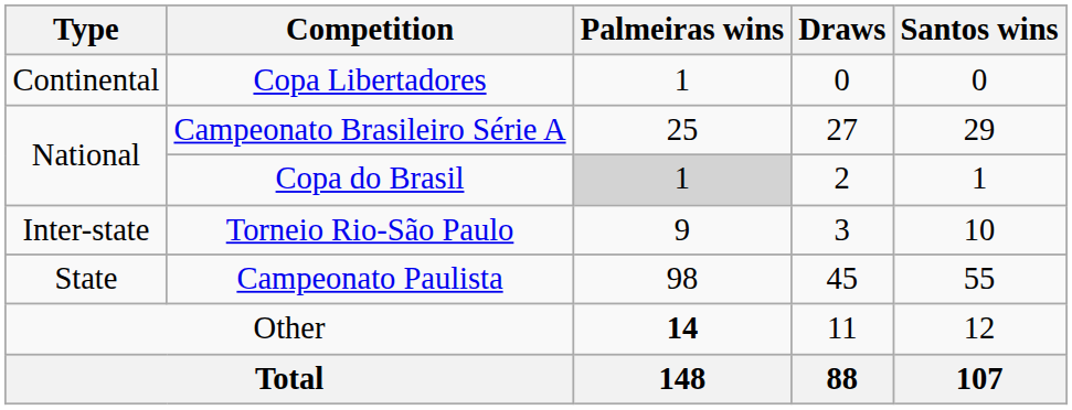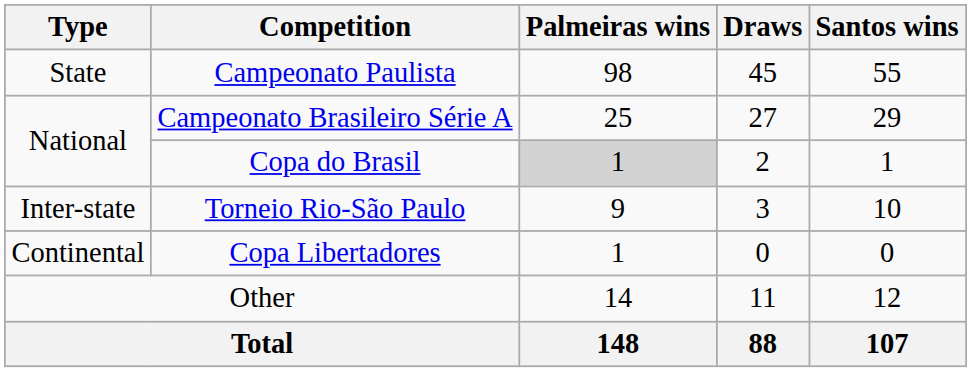rows swapped: Copa Libertadores <-> Campeonato Paulista
Other | Palmeiras wins: bold -> normal
